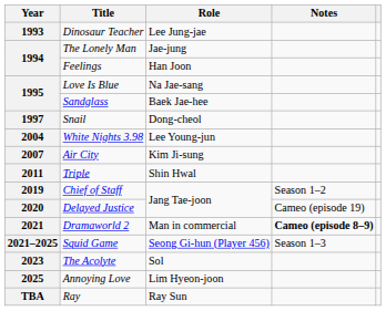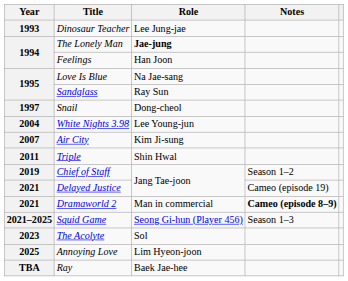The Lonely Man | Role: normal -> bold
Sandglass | Role: Baek Jae-hee -> Ray Sun
Delayed Justice | Year: 2020 -> 2021
Ray | Role: Ray Sun -> Baek Jae-hee
